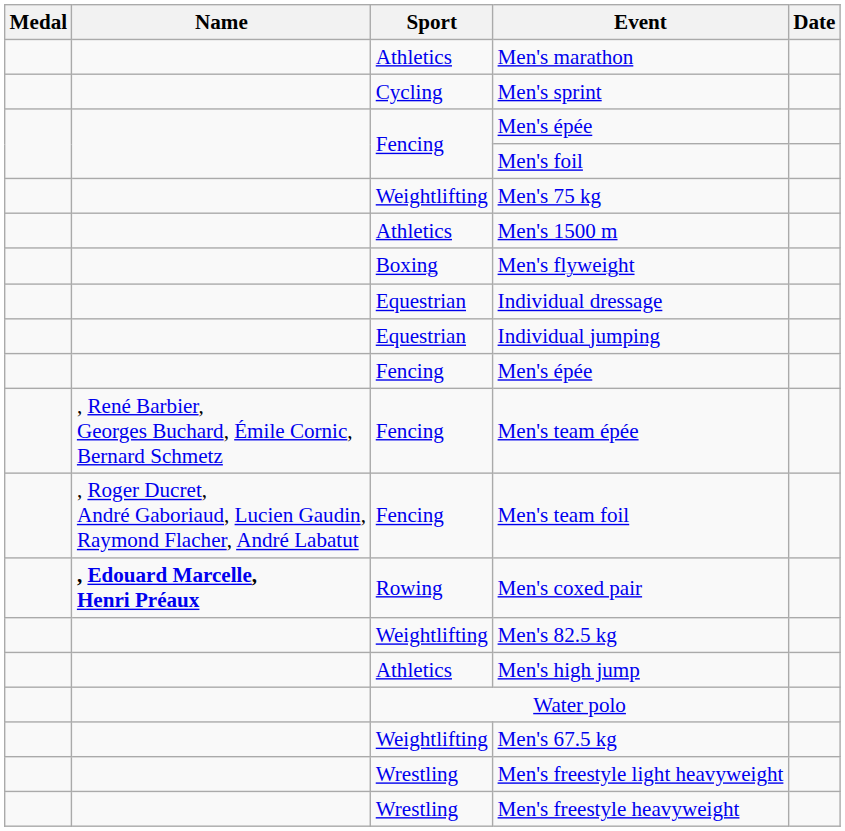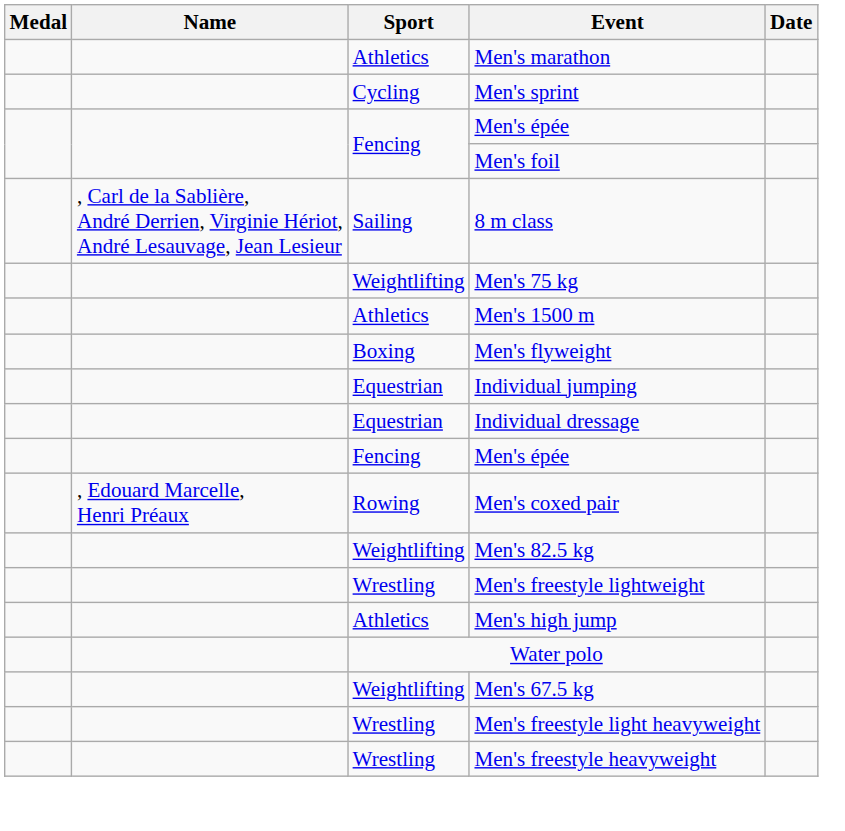+ row: , Carl de la Sablière, André Derrien, Virginie Hériot, André Lesauvage, Jean Lesieur | Sailing | 8 m class
rows swapped: Individual dressage <-> Individual jumping
- row: , René Barbier, Georges Buchard, Émile Cornic, Bernard Schmetz | Fencing | Men's team épée
- row: , Roger Ducret, André Gaboriaud, Lucien Gaudin, Raymond Flacher, André Labatut | Fencing | Men's team foil
Men's coxed pair | Name: bold -> normal
+ row: Wrestling | Men's freestyle lightweight
